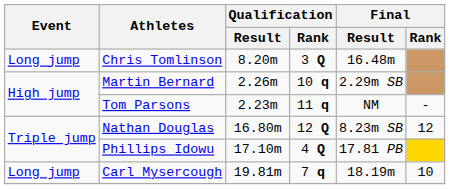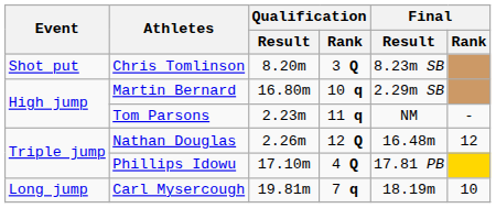Chris Tomlinson | Event: Long jump -> Shot put
Chris Tomlinson | Final / Result: 16.48m -> 8.23m SB
Martin Bernard | Qualification / Result: 2.26m -> 16.80m
Nathan Douglas | Qualification / Result: 16.80m -> 2.26m
Nathan Douglas | Final / Result: 8.23m SB -> 16.48m
